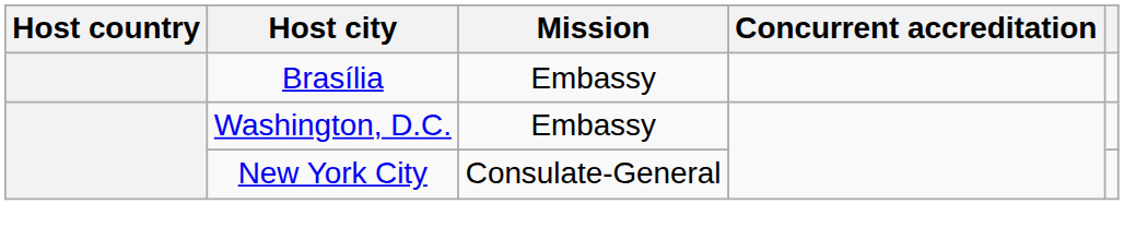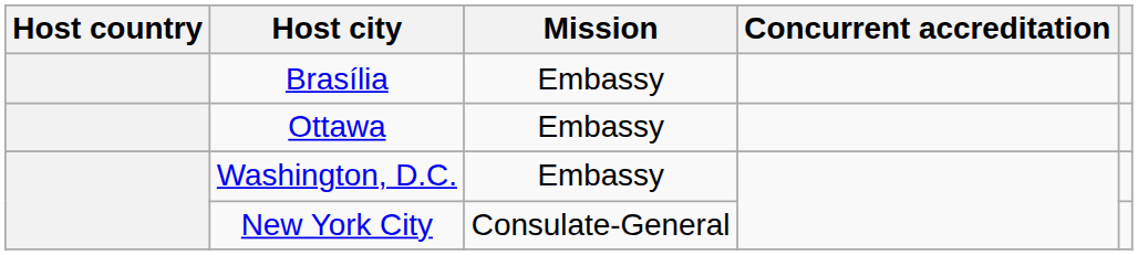+ row: Ottawa | Embassy
